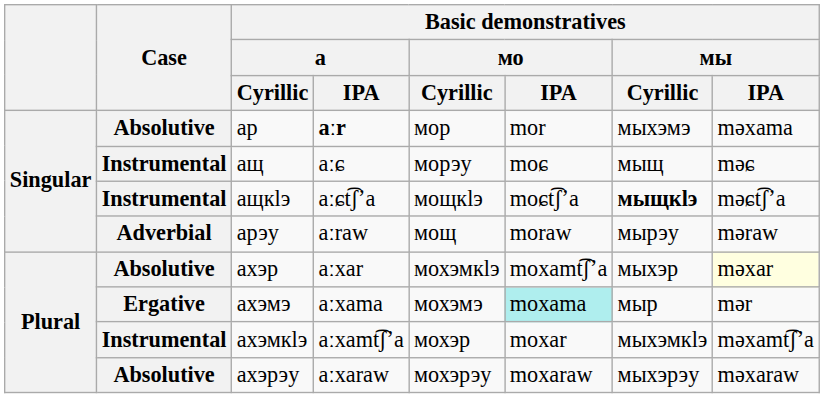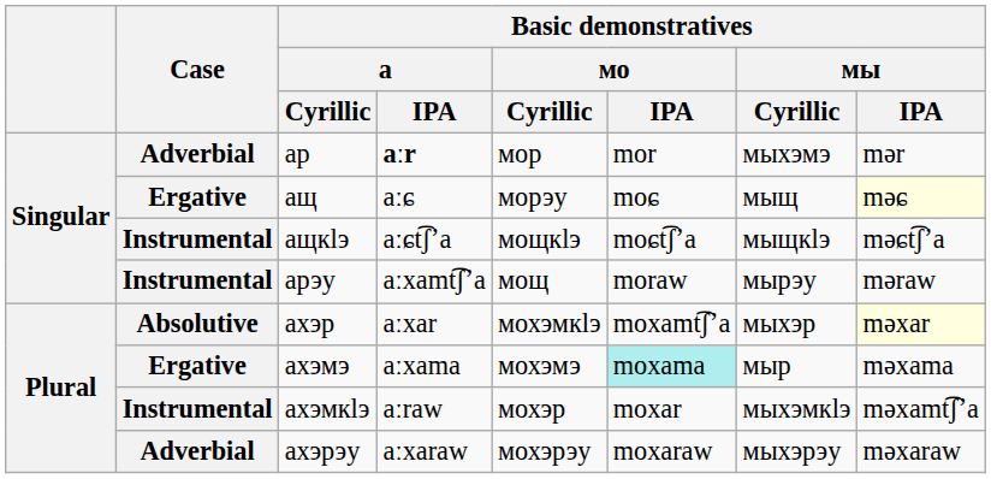ар | Case: Absolutive -> Adverbial
ар | Basic demonstratives / мы / IPA: məxama -> mər
ащ | Case: Instrumental -> Ergative
ащ | Basic demonstratives / мы / IPA: no background -> lightyellow background
ащкӏэ | Basic demonstratives / мы / Cyrillic: bold -> normal
арэу | Case: Adverbial -> Instrumental
арэу | Basic demonstratives / а / IPA: aːraw -> aːxamt͡ʃʼa
ахэмэ | Basic demonstratives / мы / IPA: mər -> məxama
ахэмкӏэ | Basic demonstratives / а / IPA: aːxamt͡ʃʼa -> aːraw
ахэрэу | Case: Absolutive -> Adverbial
